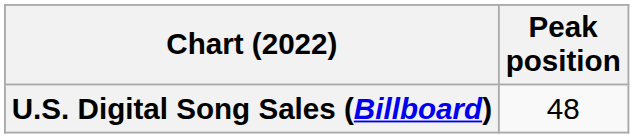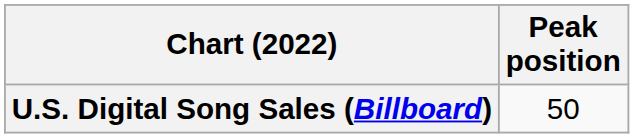U.S. Digital Song Sales (Billboard) | Peak position: 48 -> 50
